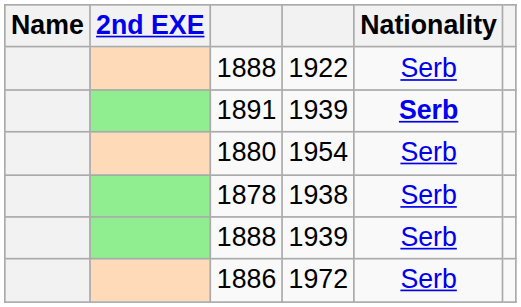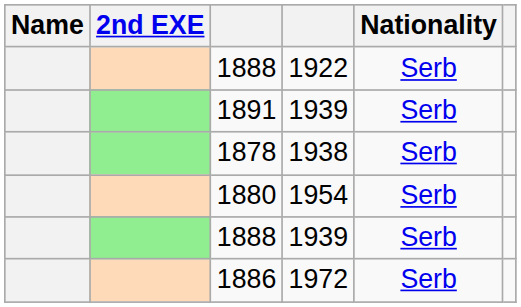1891 | Nationality: bold -> normal
rows swapped: 1878 <-> 1880
